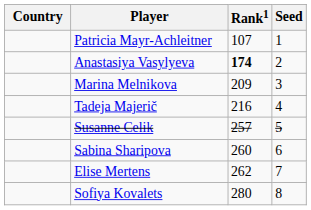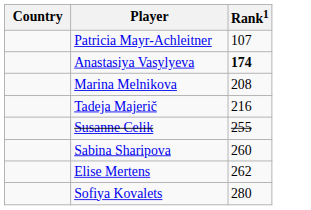- column: Seed | 1 | 2 | 3 | 4 | 5 | 6 | 7 | 8
Marina Melnikova | Rank1: 209 -> 208
Susanne Celik | Rank1: 257 -> 255
